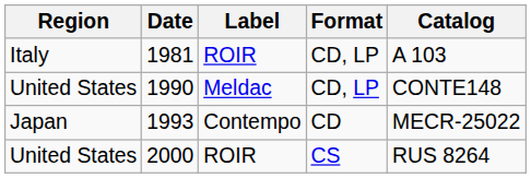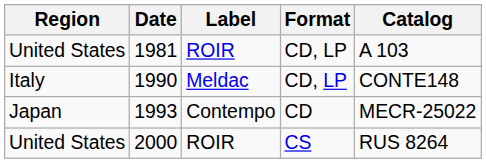1981 | Region: Italy -> United States
1990 | Region: United States -> Italy
